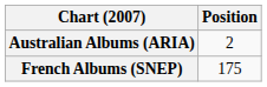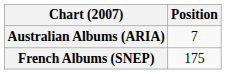Australian Albums (ARIA) | Position: 2 -> 7
